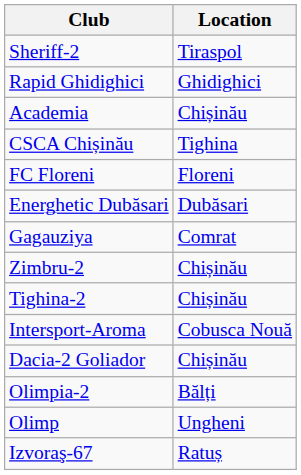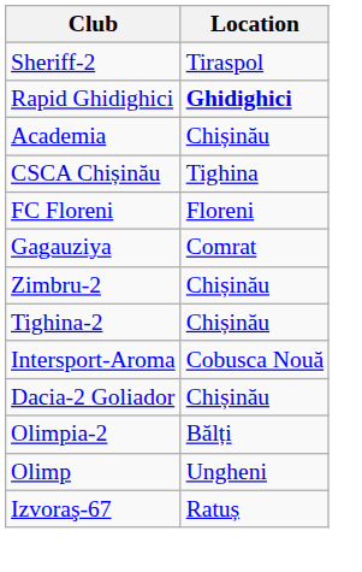Rapid Ghidighici | Location: normal -> bold
- row: Energhetic Dubăsari | Dubăsari
